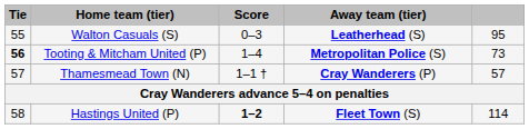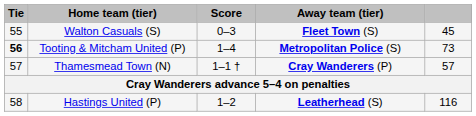Walton Casuals (S) | Away team (tier): Leatherhead (S) -> Fleet Town (S)
Walton Casuals (S) | column 5: 95 -> 45
Hastings United (P) | Score: bold -> normal
Hastings United (P) | Away team (tier): Fleet Town (S) -> Leatherhead (S)
Hastings United (P) | column 5: 114 -> 116
